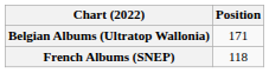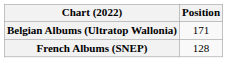French Albums (SNEP) | Position: 118 -> 128
